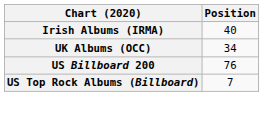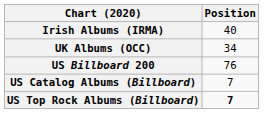+ row: US Catalog Albums (Billboard) | 7
US Top Rock Albums (Billboard) | Position: normal -> bold
